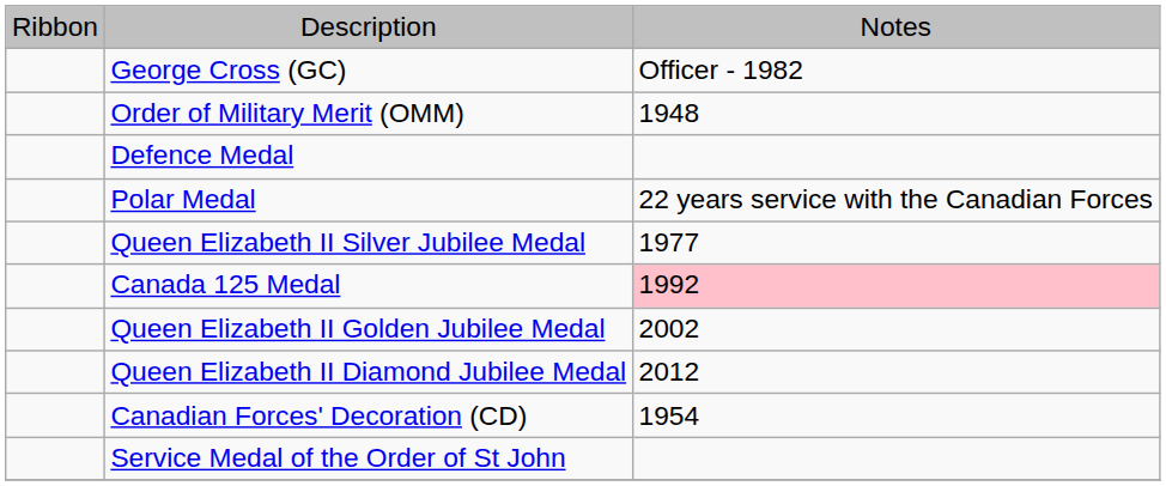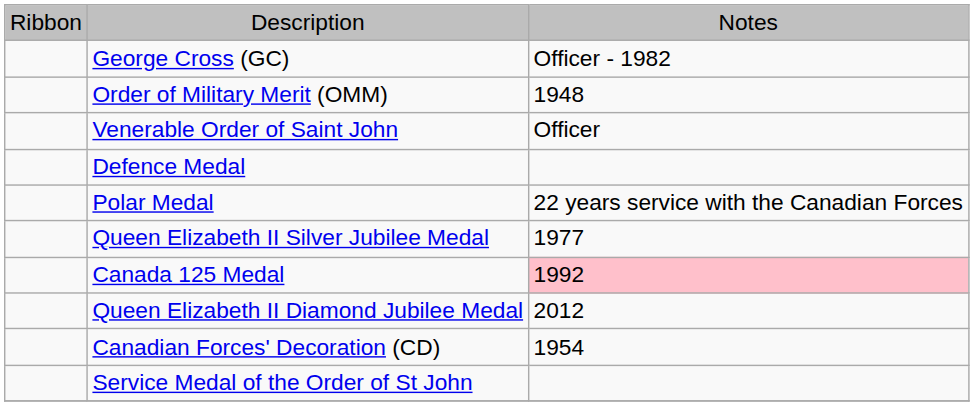+ row: Venerable Order of Saint John | Officer
- row: Queen Elizabeth II Golden Jubilee Medal | 2002
